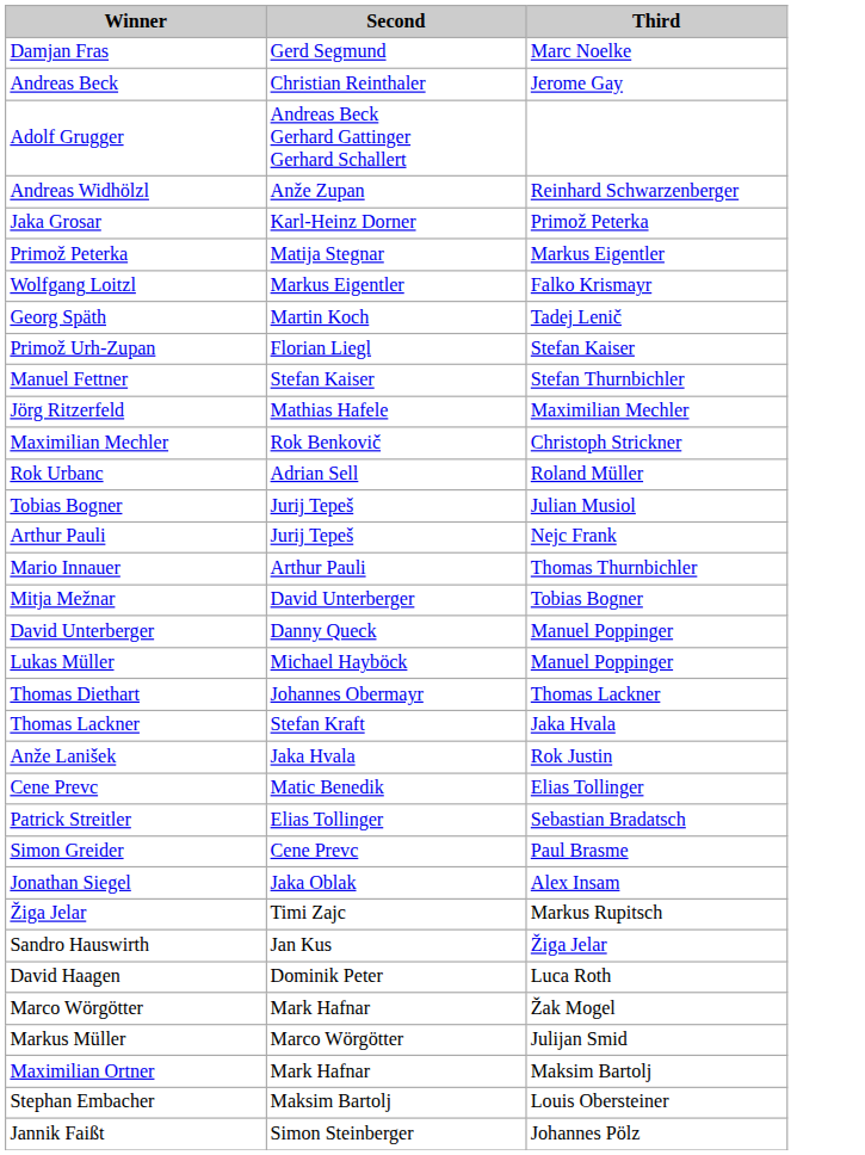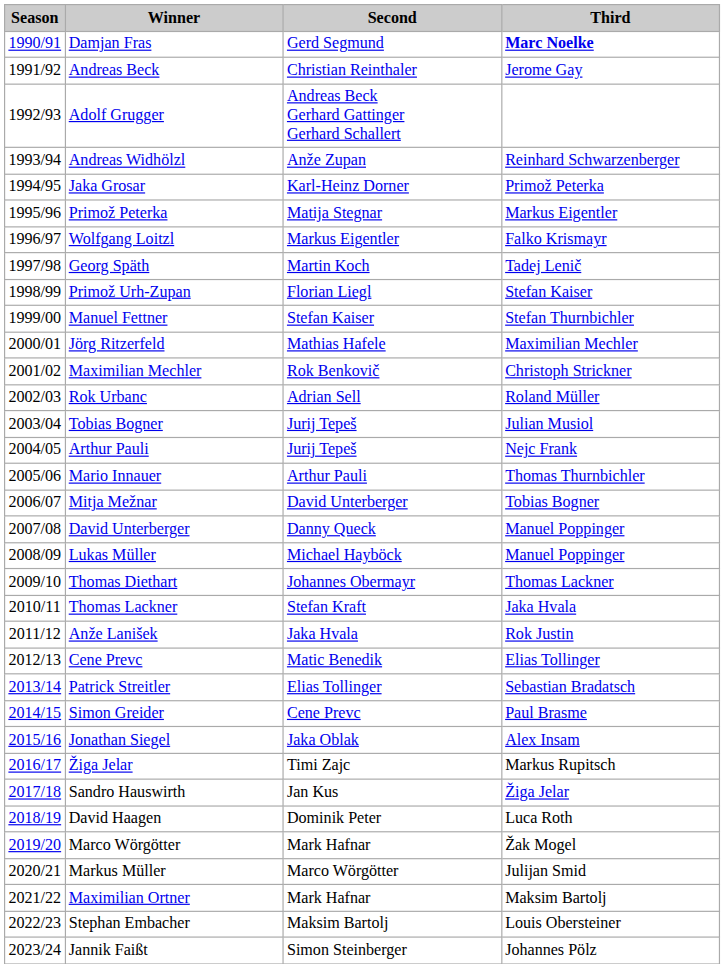+ column: Season | 1990/91 | 1991/92 | 1992/93 | 1993/94 | 1994/95 | 1995/96 | 1996/97 | 1997/98 | 1998/99 | 1999/00 | 2000/01 | 2001/02 | 2002/03 | 2003/04 | 2004/05 | 2005/06 | 2006/07 | 2007/08 | 2008/09 | 2009/10 | 2010/11 | 2011/12 | 2012/13 | 2013/14 | 2014/15 | 2015/16 | 2016/17 | 2017/18 | 2018/19 | 2019/20 | 2020/21 | 2021/22 | 2022/23 | 2023/24
Damjan Fras | Third: normal -> bold
